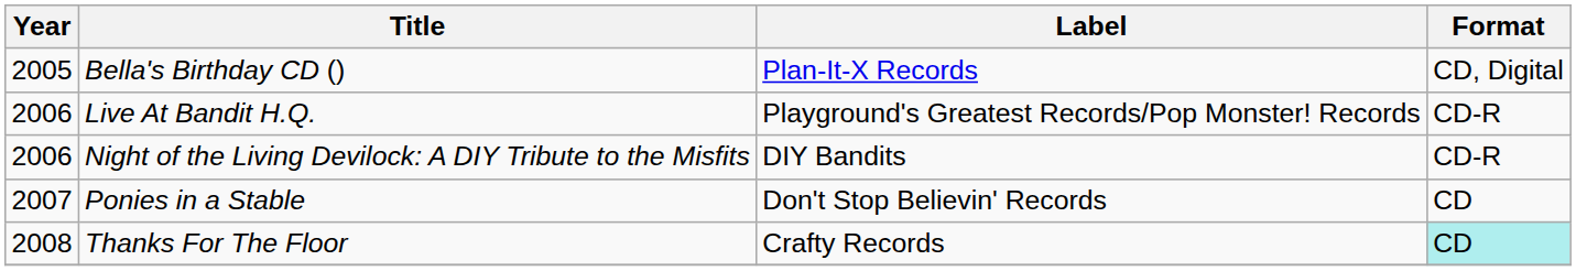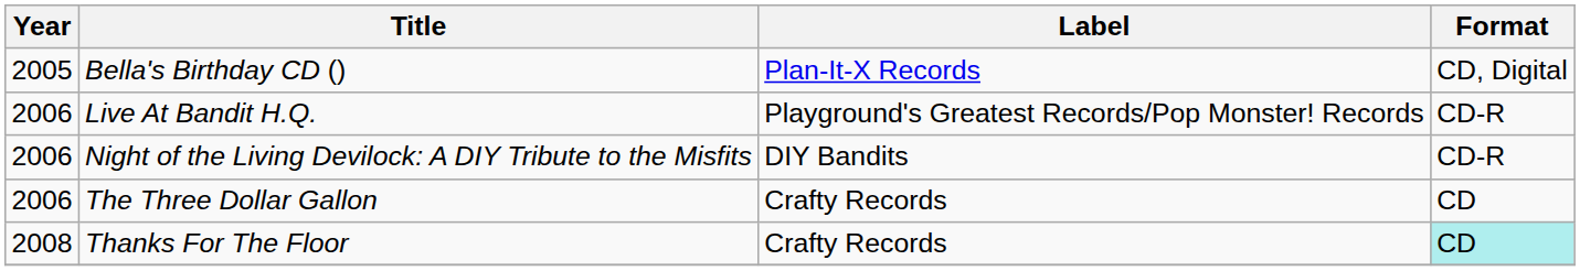+ row: 2006 | The Three Dollar Gallon | Crafty Records | CD
- row: 2007 | Ponies in a Stable | Don't Stop Believin' Records | CD
